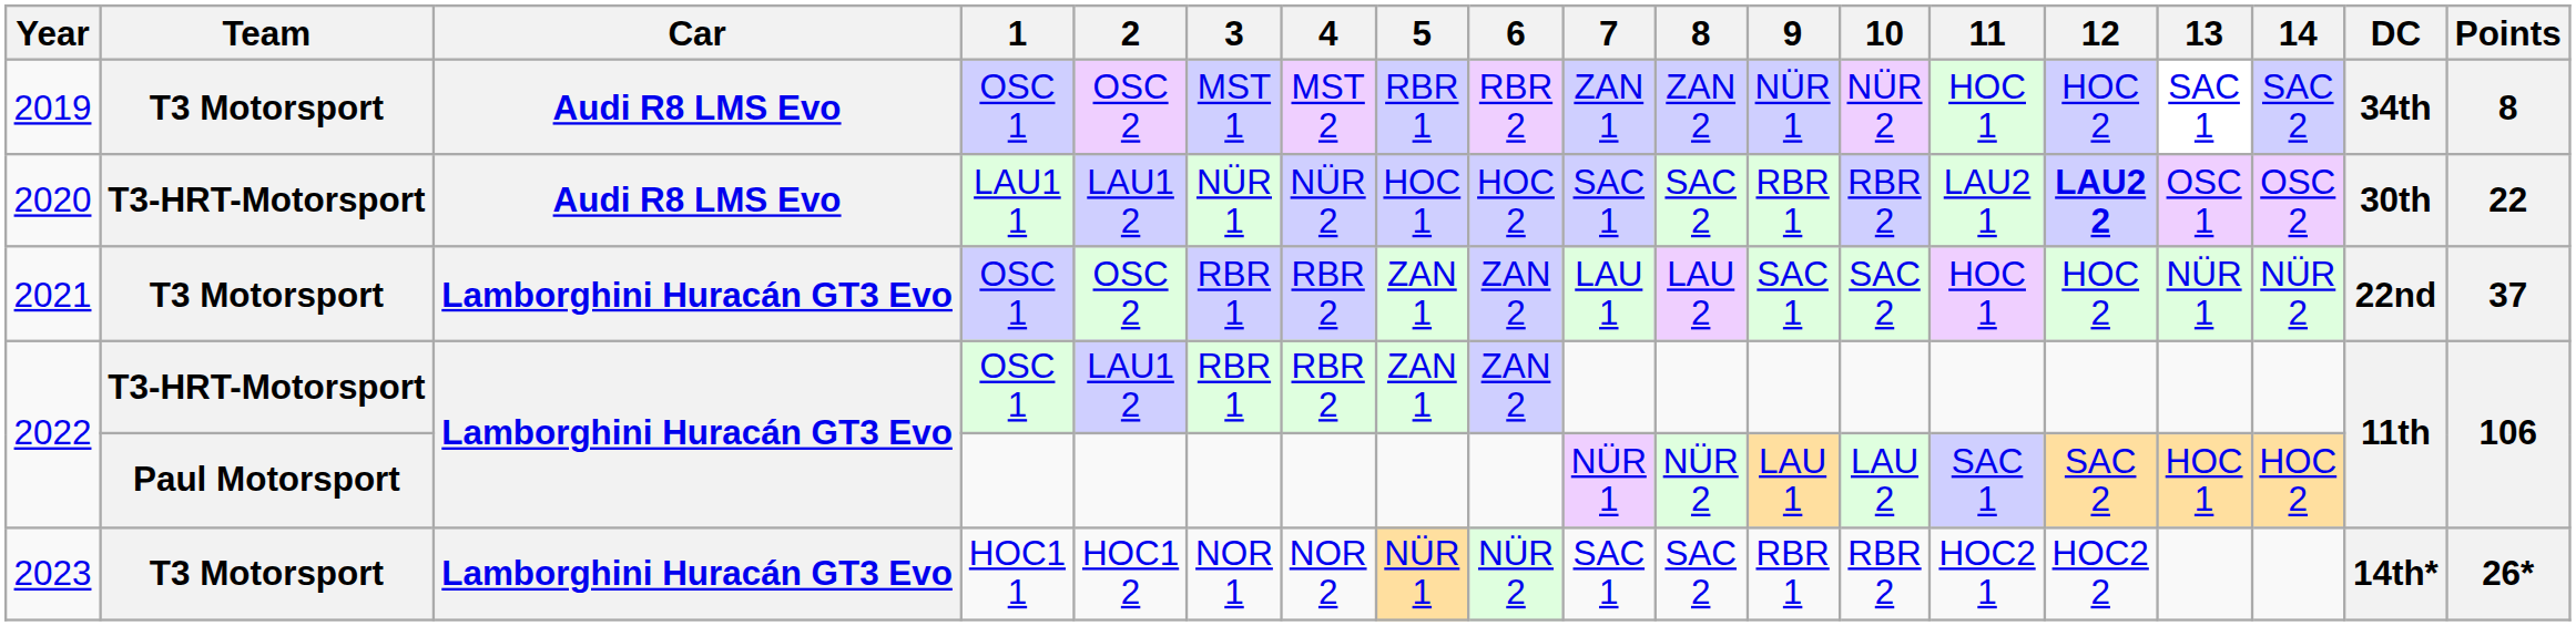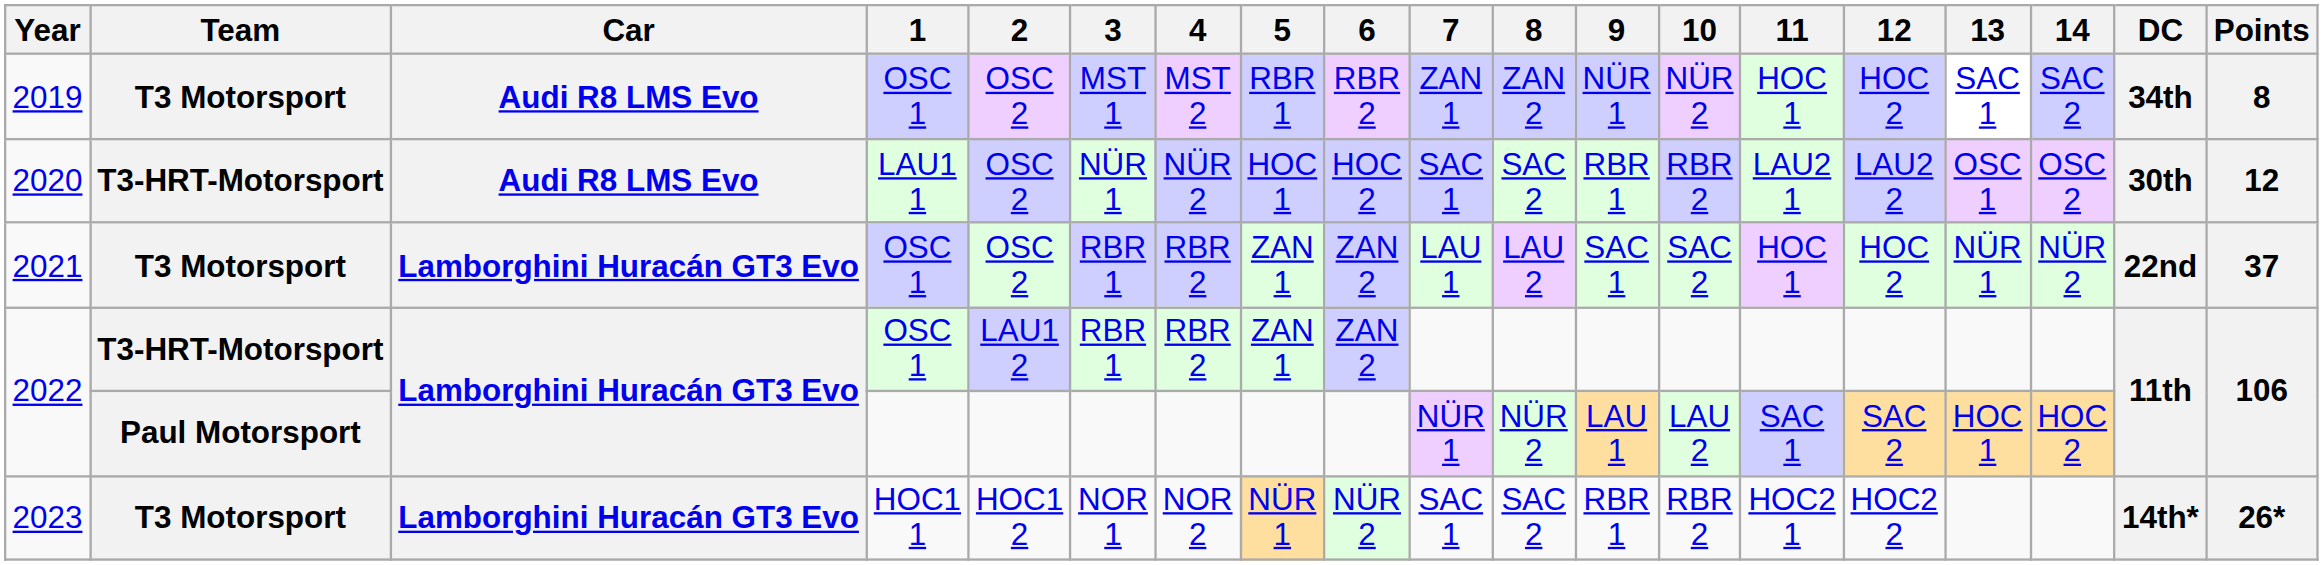2020 | 2: LAU1 2 -> OSC 2
2020 | 12: bold -> normal
2020 | Points: 22 -> 12
